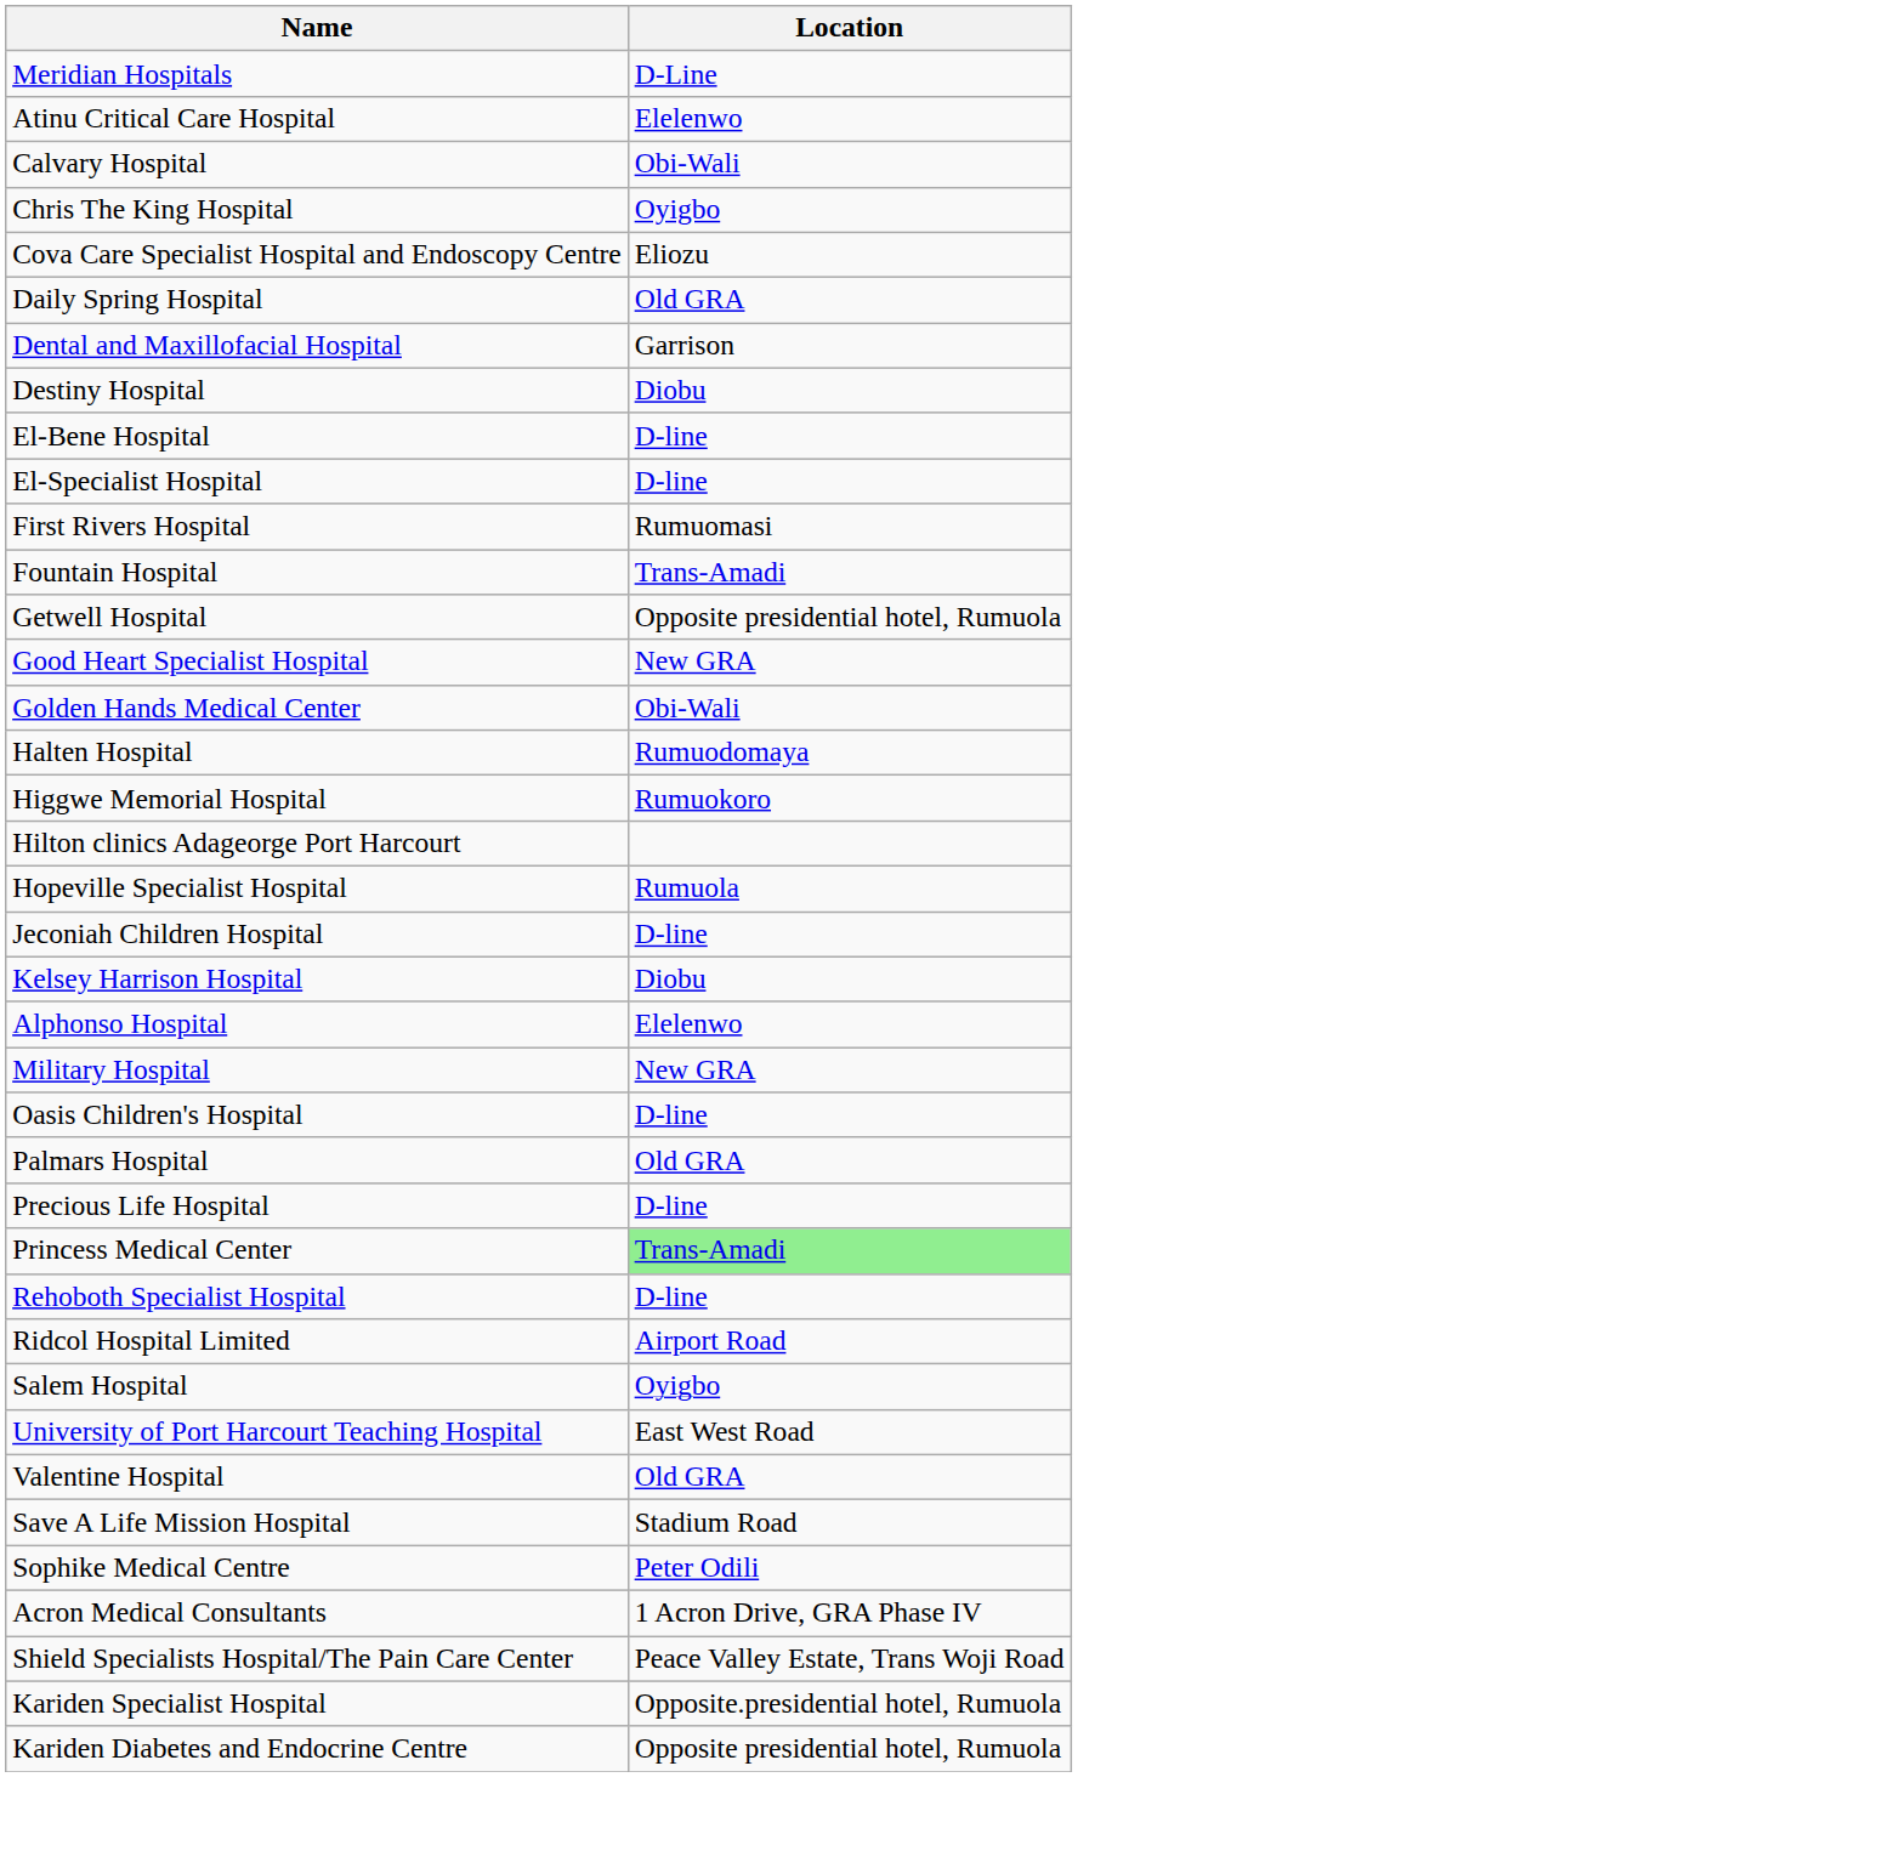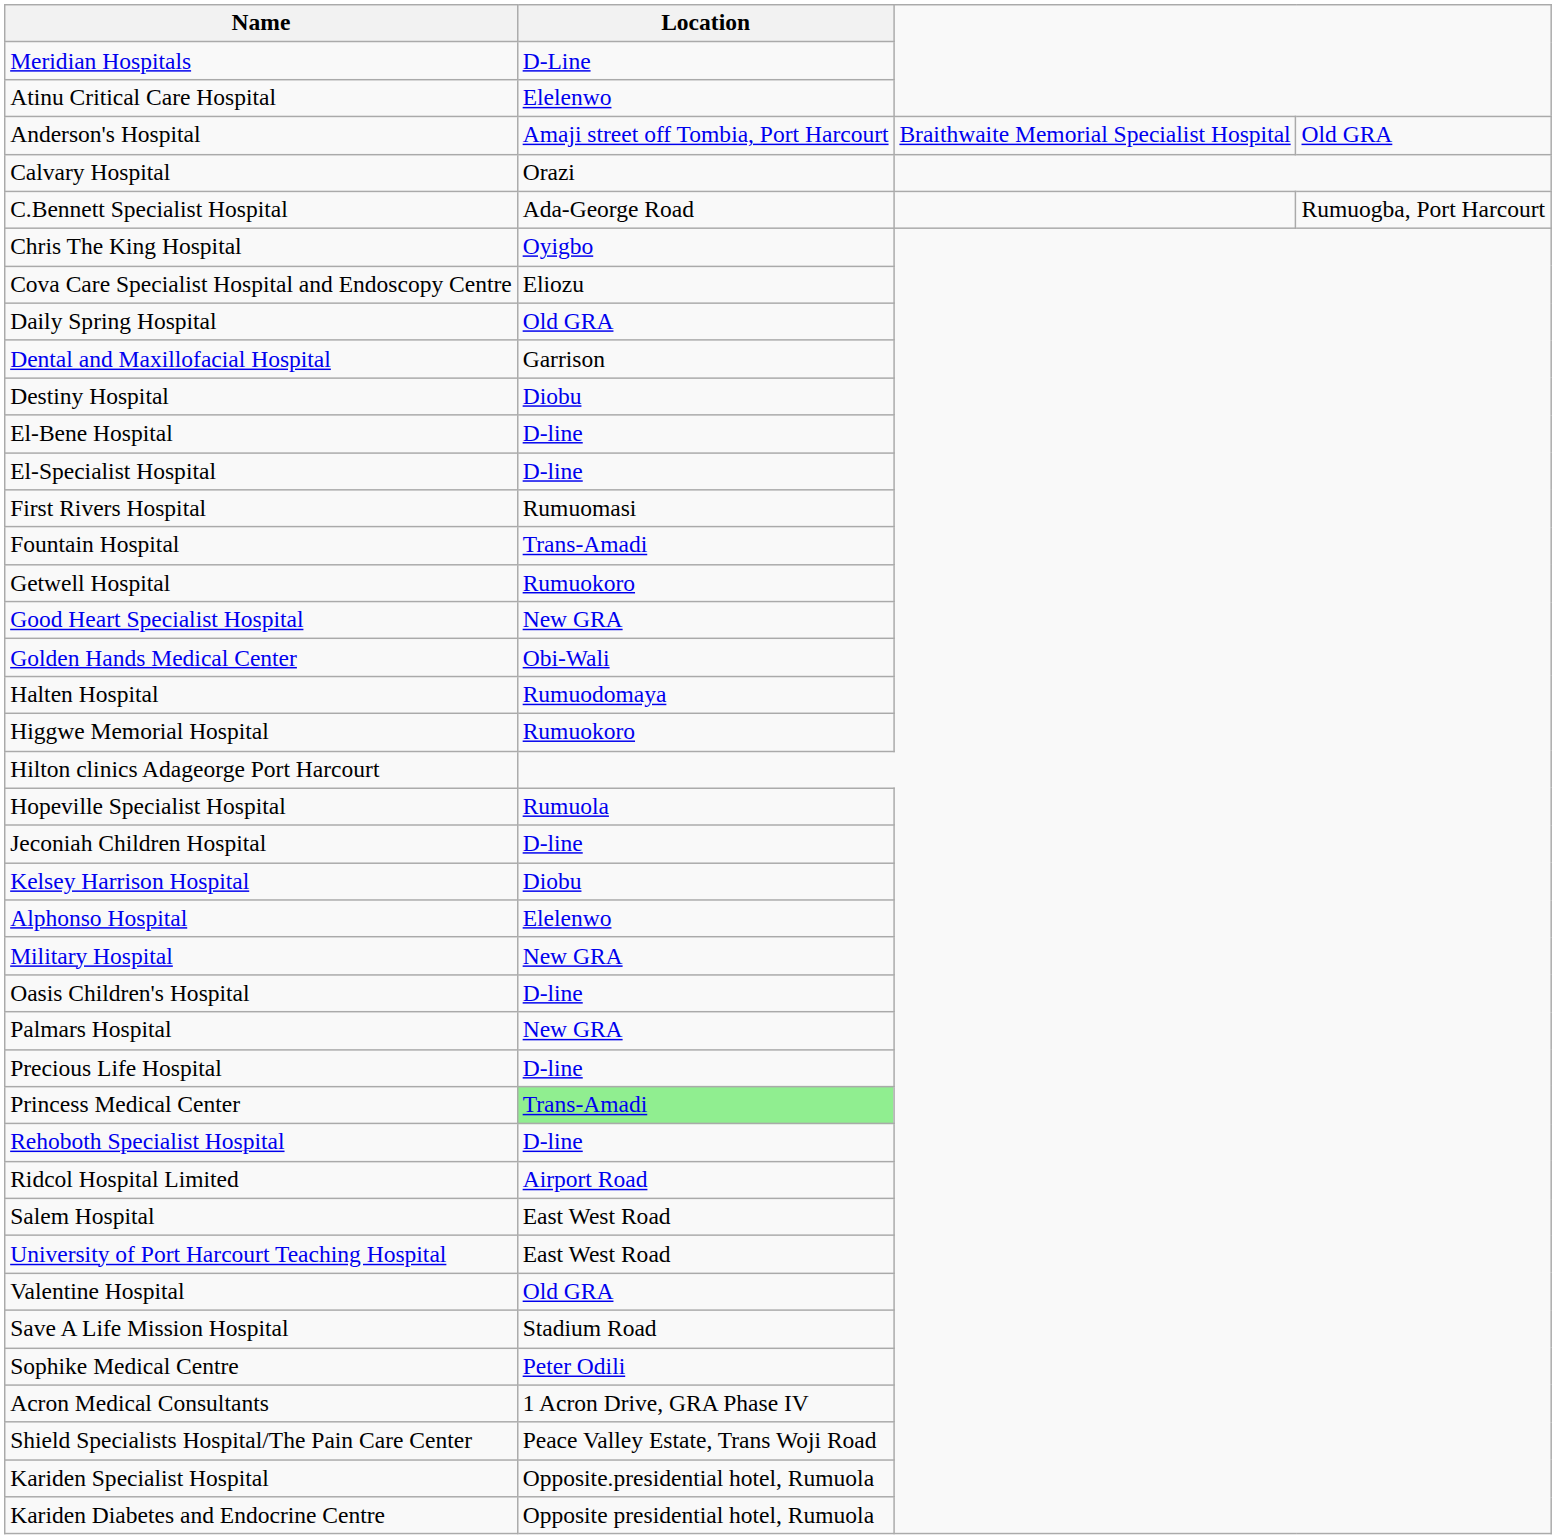+ row: Anderson's Hospital | Amaji street off Tombia, Port Harcourt | Braithwaite Memorial Specialist Hospital | Old GRA
Calvary Hospital | Location: Obi-Wali -> Orazi
+ row: C.Bennett Specialist Hospital | Ada-George Road | Rumuogba, Port Harcourt
Getwell Hospital | Location: Opposite presidential hotel, Rumuola -> Rumuokoro
Palmars Hospital | Location: Old GRA -> New GRA
Salem Hospital | Location: Oyigbo -> East West Road
